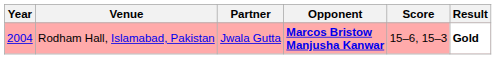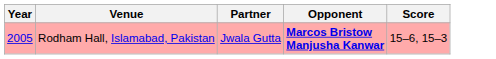- column: Result | Gold
Rodham Hall, Islamabad, Pakistan | Year: 2004 -> 2005
